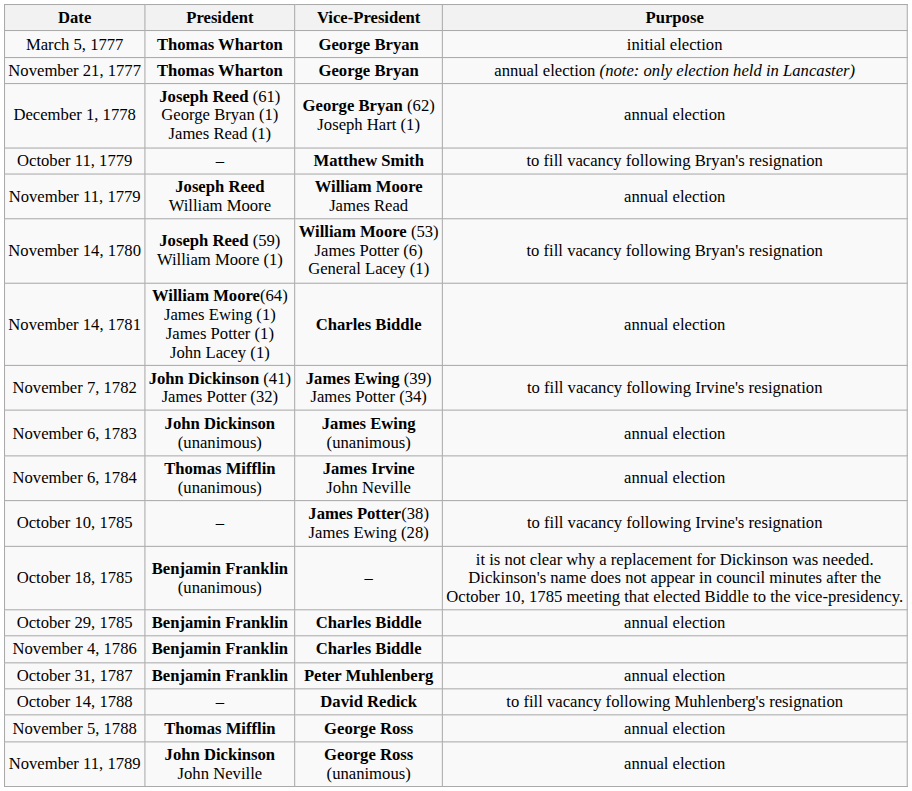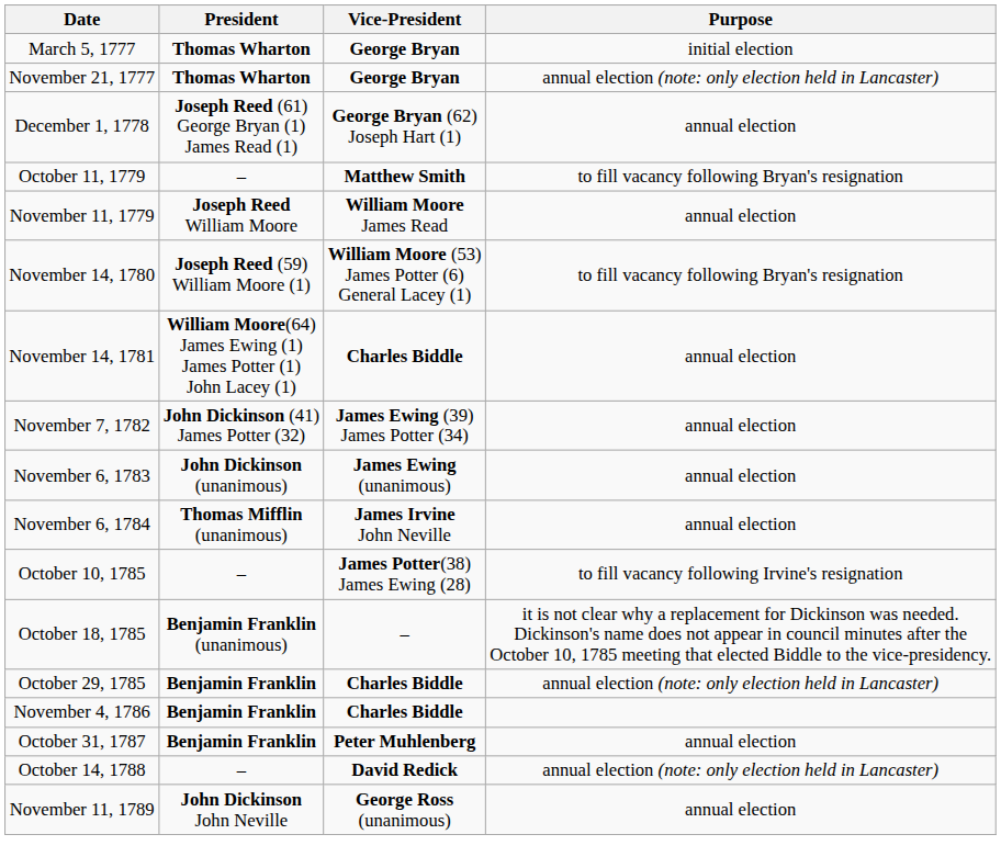November 7, 1782 | Purpose: to fill vacancy following Irvine's resignation -> annual election
October 29, 1785 | Purpose: annual election -> annual election (note: only election held in Lancaster)
October 14, 1788 | Purpose: to fill vacancy following Muhlenberg's resignation -> annual election (note: only election held in Lancaster)
- row: November 5, 1788 | Thomas Mifflin | George Ross | annual election
